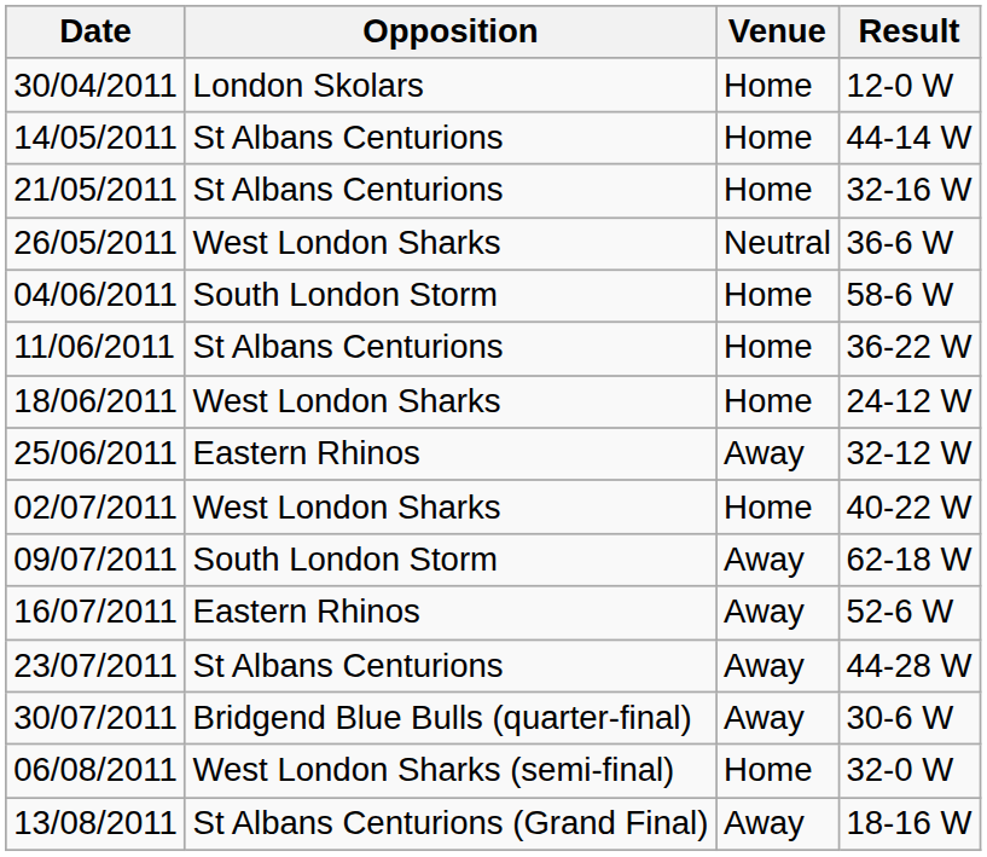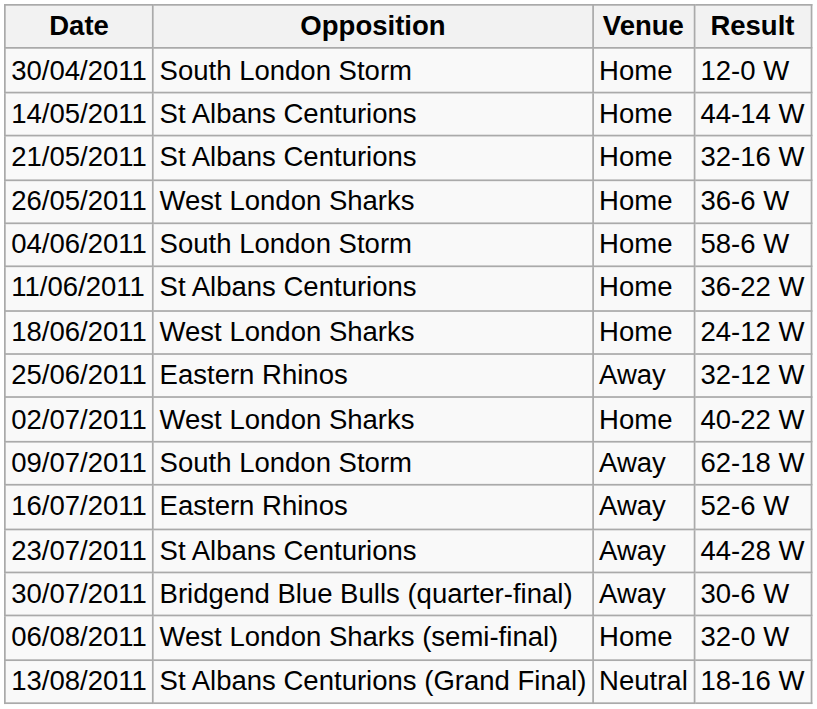30/04/2011 | Opposition: London Skolars -> South London Storm
26/05/2011 | Venue: Neutral -> Home
13/08/2011 | Venue: Away -> Neutral
